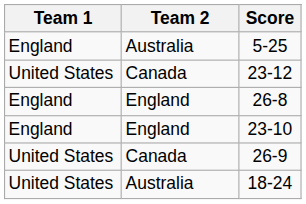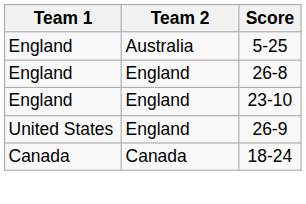- row: United States | Canada | 23-12
26-9 | Team 2: Canada -> England
18-24 | Team 1: United States -> Canada
18-24 | Team 2: Australia -> Canada
